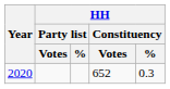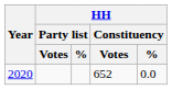2020 | HH / Constituency / %: 0.3 -> 0.0
